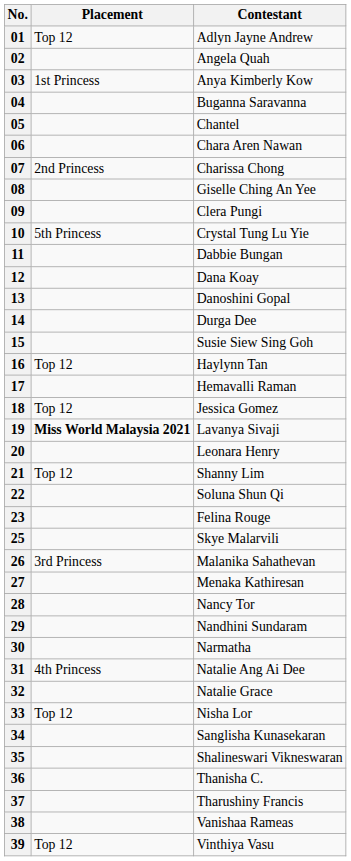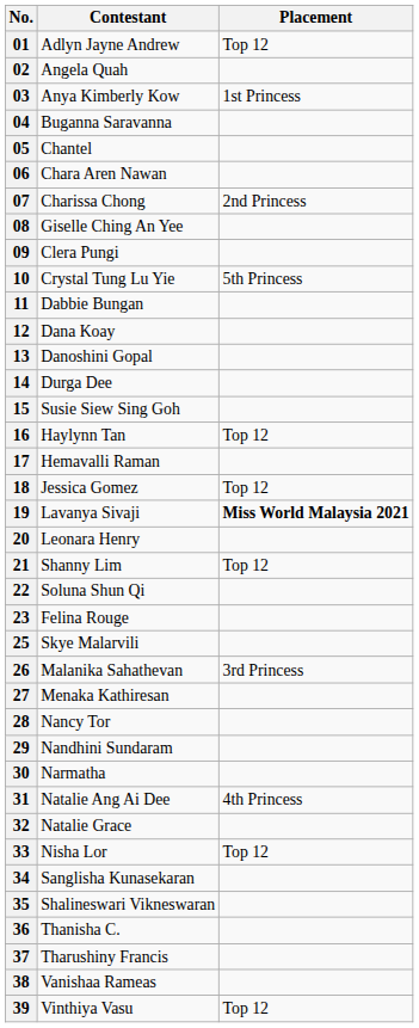columns swapped: Contestant <-> Placement
